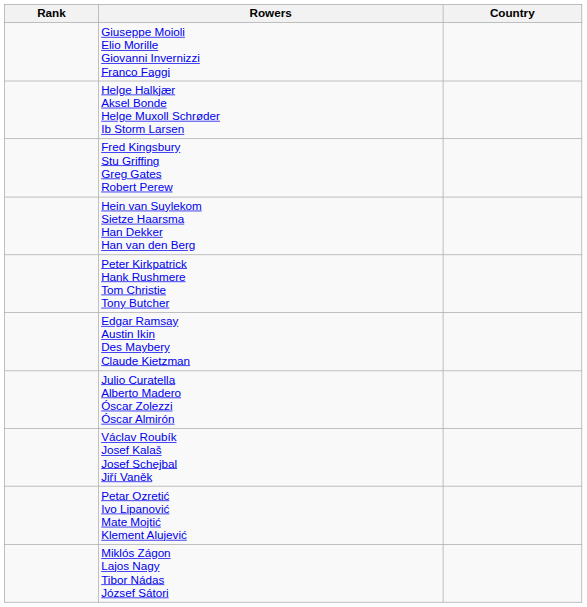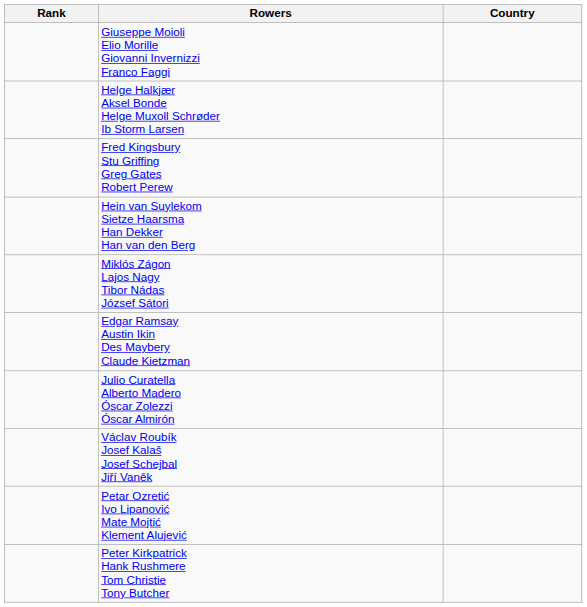rows swapped: Peter Kirkpatrick Hank Rushmere Tom Christie Tony Butcher <-> Miklós Zágon Lajos Nagy Tibor Nádas József Sátori
